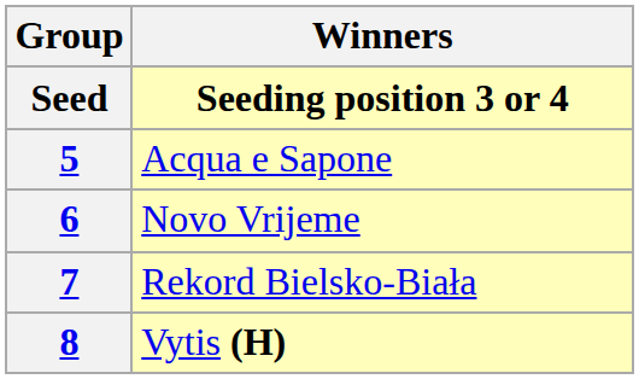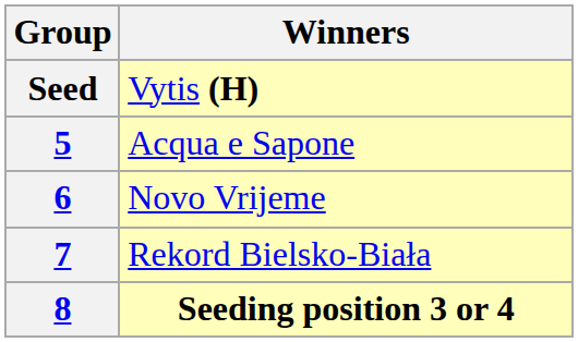Seed | Winners: Seeding position 3 or 4 -> Vytis (H)
8 | Winners: Vytis (H) -> Seeding position 3 or 4
